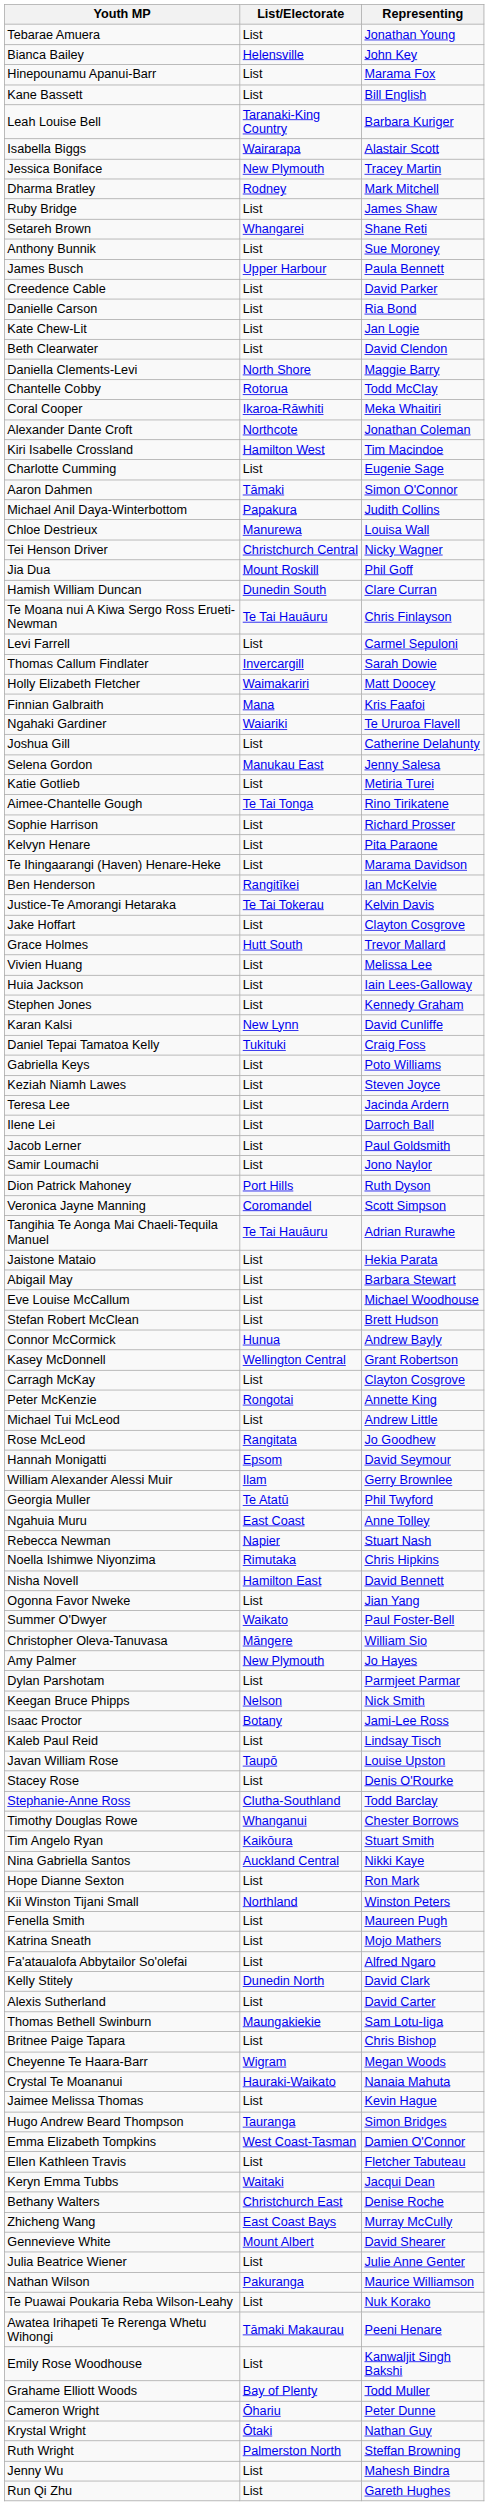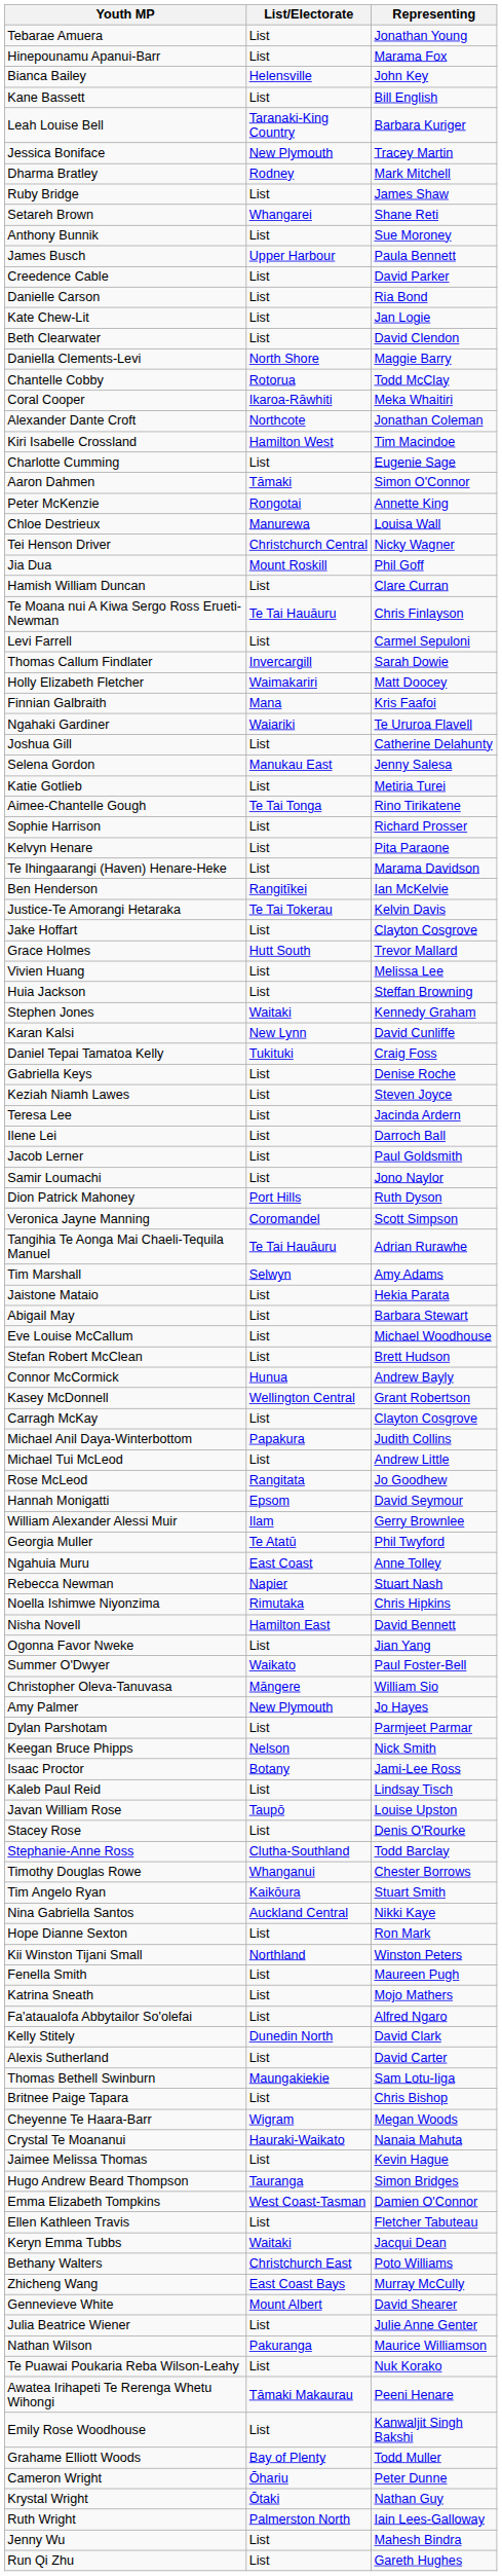rows swapped: Hinepounamu Apanui-Barr <-> Bianca Bailey
- row: Isabella Biggs | Wairarapa | Alastair Scott
rows swapped: Michael Anil Daya-Winterbottom <-> Peter McKenzie
Hamish William Duncan | List/Electorate: Dunedin South -> List
Huia Jackson | Representing: Iain Lees-Galloway -> Steffan Browning
Stephen Jones | List/Electorate: List -> Waitaki
Gabriella Keys | Representing: Poto Williams -> Denise Roche
+ row: Tim Marshall | Selwyn | Amy Adams
Bethany Walters | Representing: Denise Roche -> Poto Williams
Ruth Wright | Representing: Steffan Browning -> Iain Lees-Galloway
